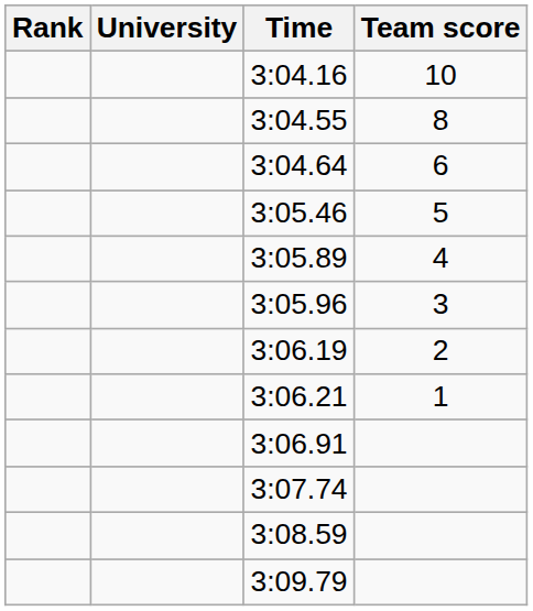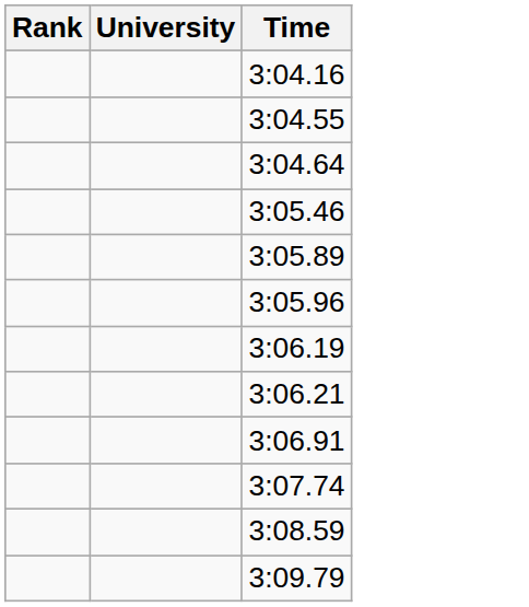- column: Team score | 10 | 8 | 6 | 5 | 4 | 3 | 2 | 1
